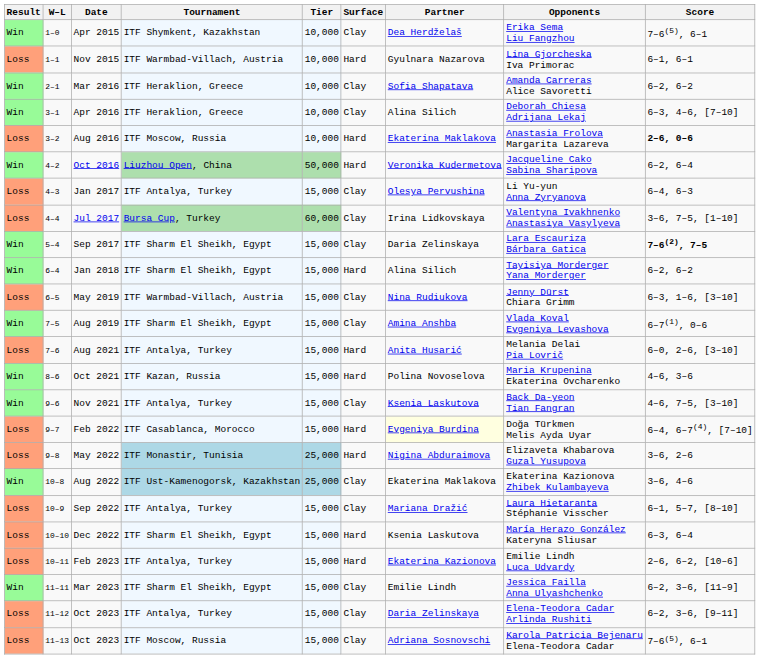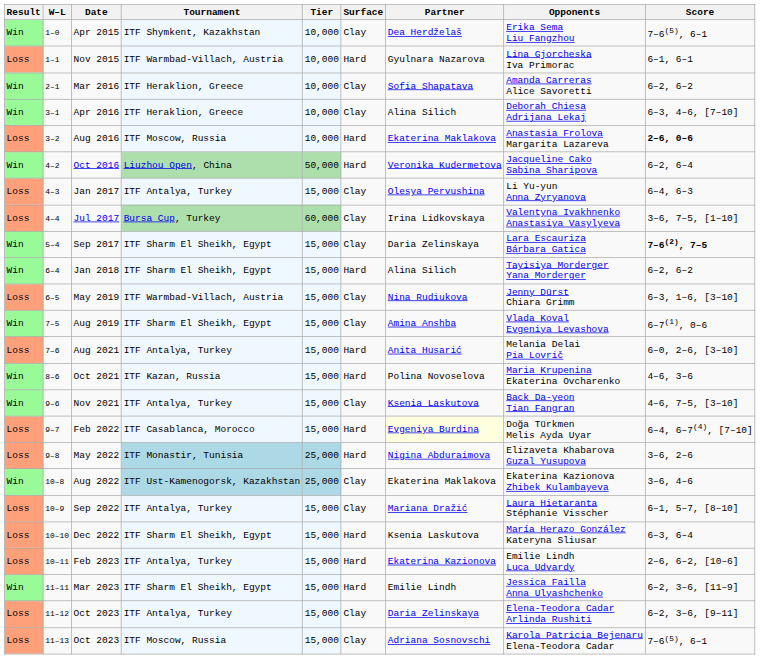Mar 2023 | Surface: Clay -> Hard
